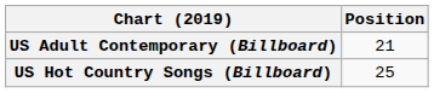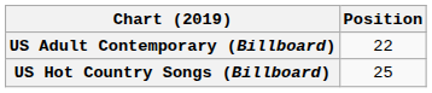US Adult Contemporary (Billboard) | Position: 21 -> 22
